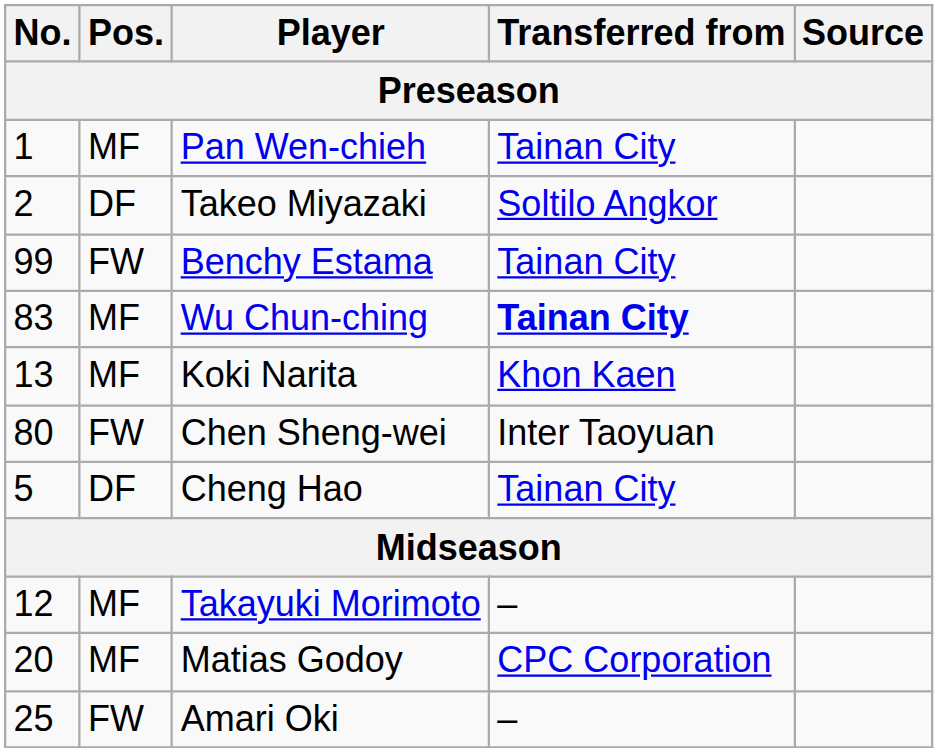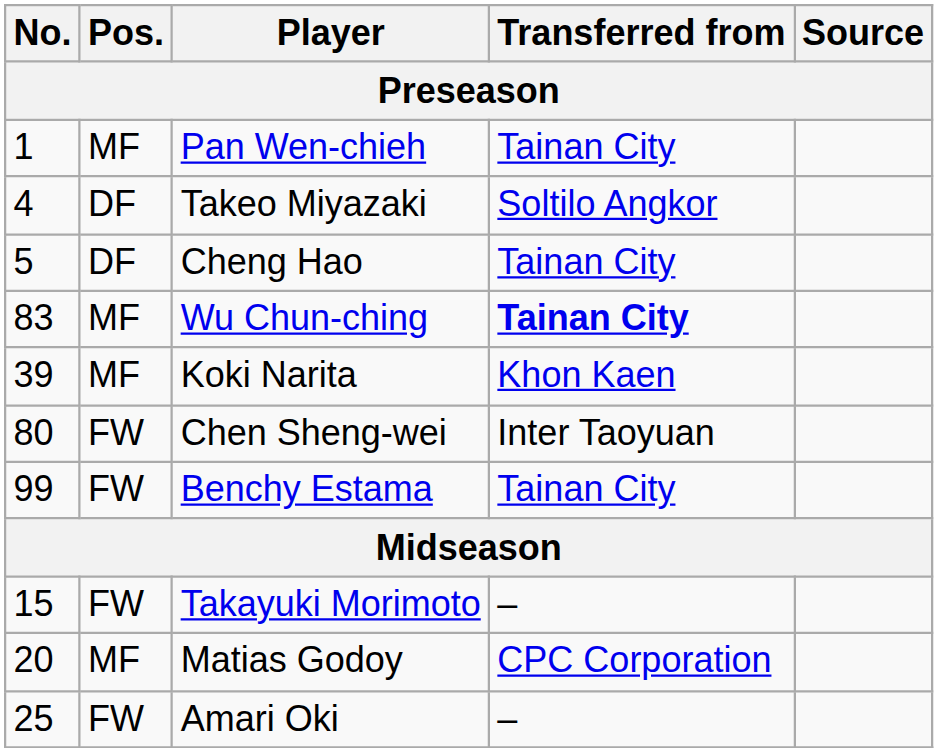Takeo Miyazaki | No.: 2 -> 4
rows swapped: Cheng Hao <-> Benchy Estama
Koki Narita | No.: 13 -> 39
Takayuki Morimoto | No.: 12 -> 15
Takayuki Morimoto | Pos.: MF -> FW
